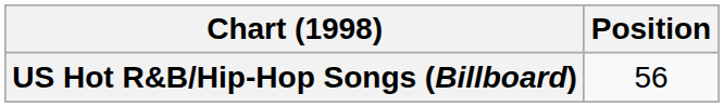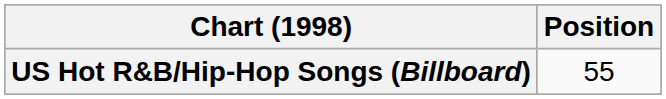US Hot R&B/Hip-Hop Songs (Billboard) | Position: 56 -> 55
